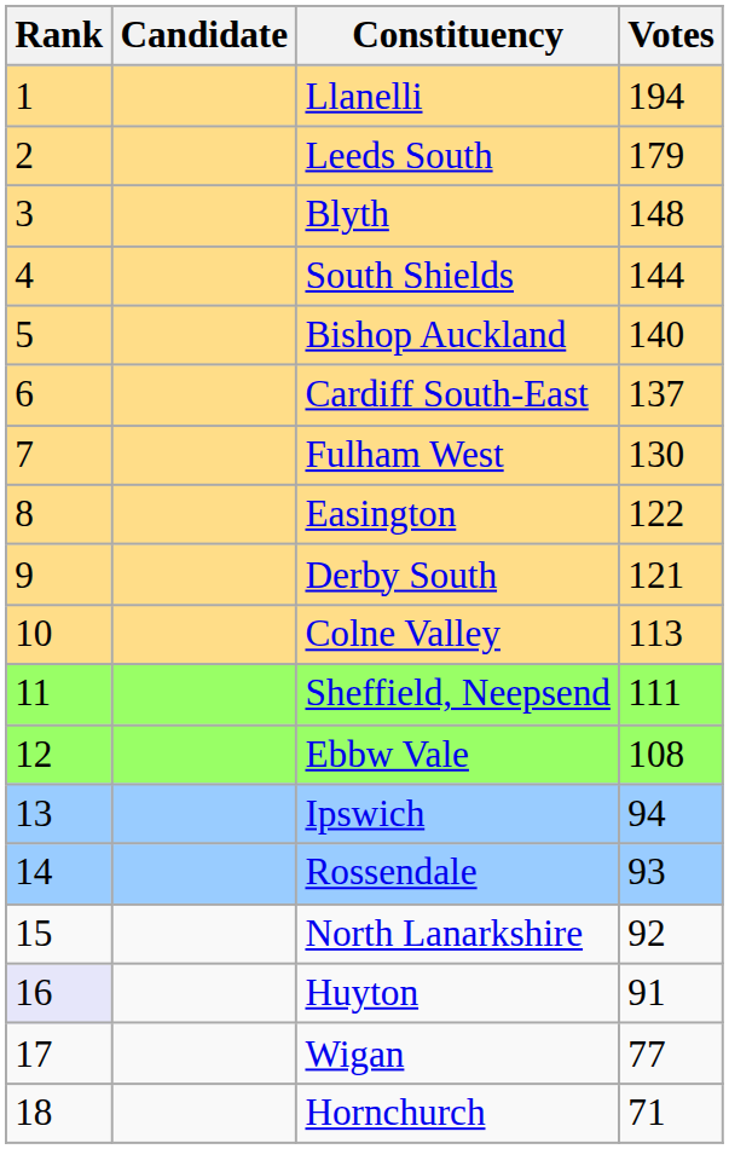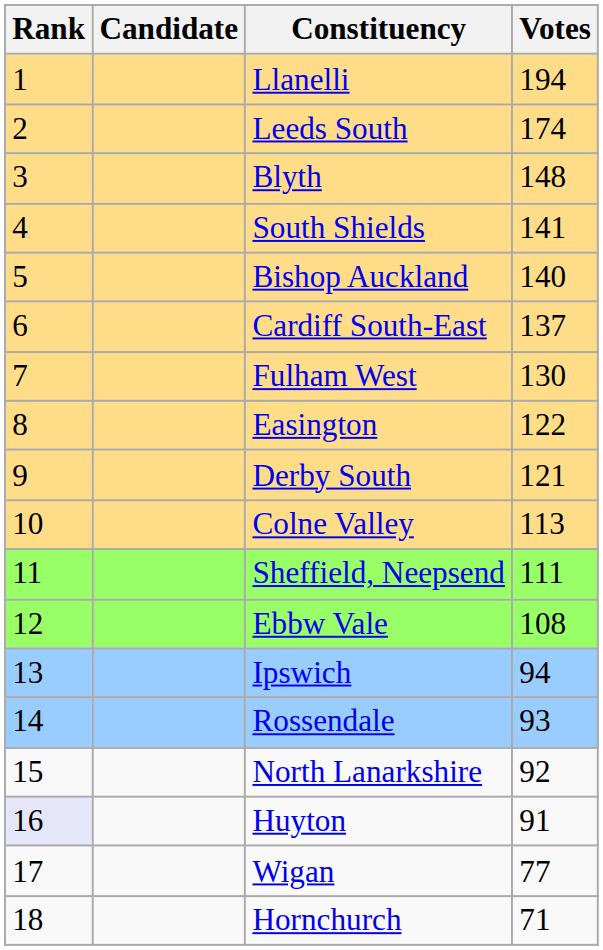Leeds South | Votes: 179 -> 174
South Shields | Votes: 144 -> 141
